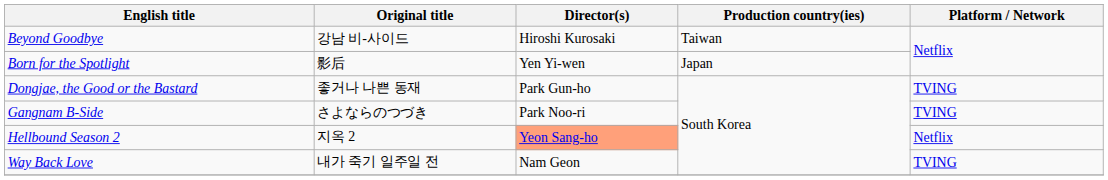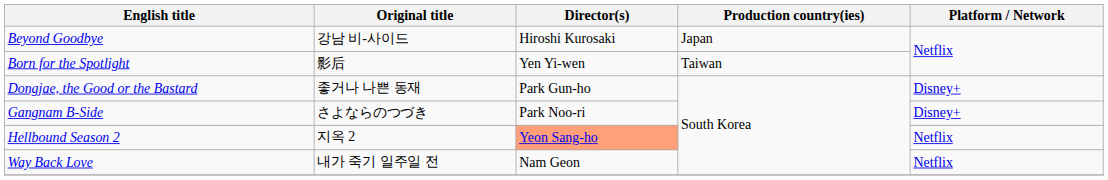Beyond Goodbye | Production country(ies): Taiwan -> Japan
Born for the Spotlight | Production country(ies): Japan -> Taiwan
Dongjae, the Good or the Bastard | Platform / Network: TVING -> Disney+
Gangnam B-Side | Platform / Network: TVING -> Disney+
Way Back Love | Platform / Network: TVING -> Netflix
